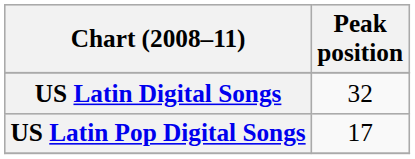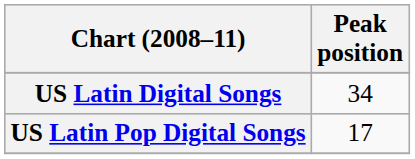US Latin Digital Songs | Peak position: 32 -> 34
